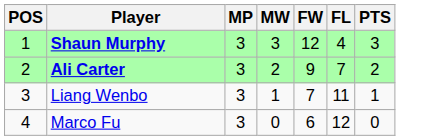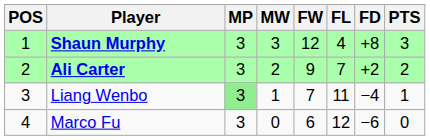+ column: FD | +8 | +2 | −4 | −6
Liang Wenbo | MP: no background -> lightgreen background
